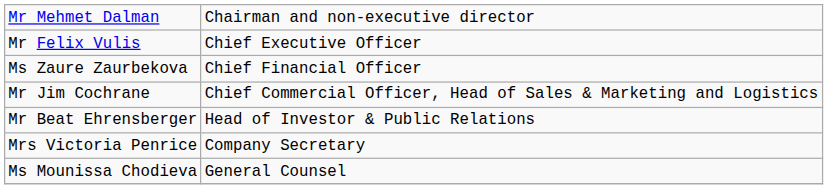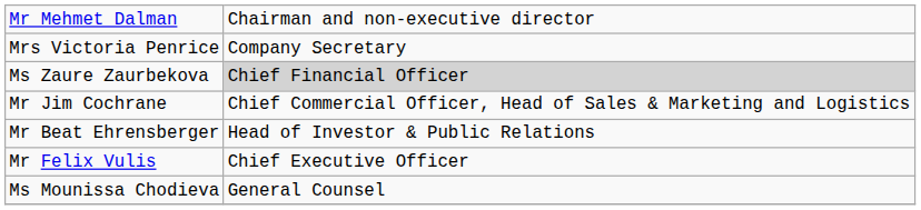rows swapped: Mr Felix Vulis <-> Mrs Victoria Penrice
Ms Zaure Zaurbekova | column 2: no background -> lightgrey background
